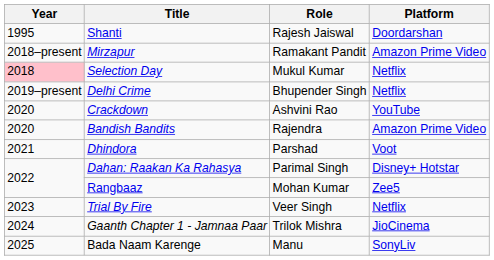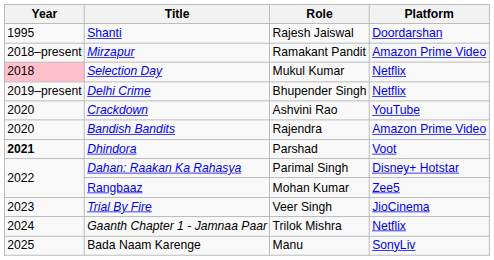Dhindora | Year: normal -> bold
Trial By Fire | Platform: Netflix -> JioCinema
Gaanth Chapter 1 - Jamnaa Paar | Platform: JioCinema -> Netflix
